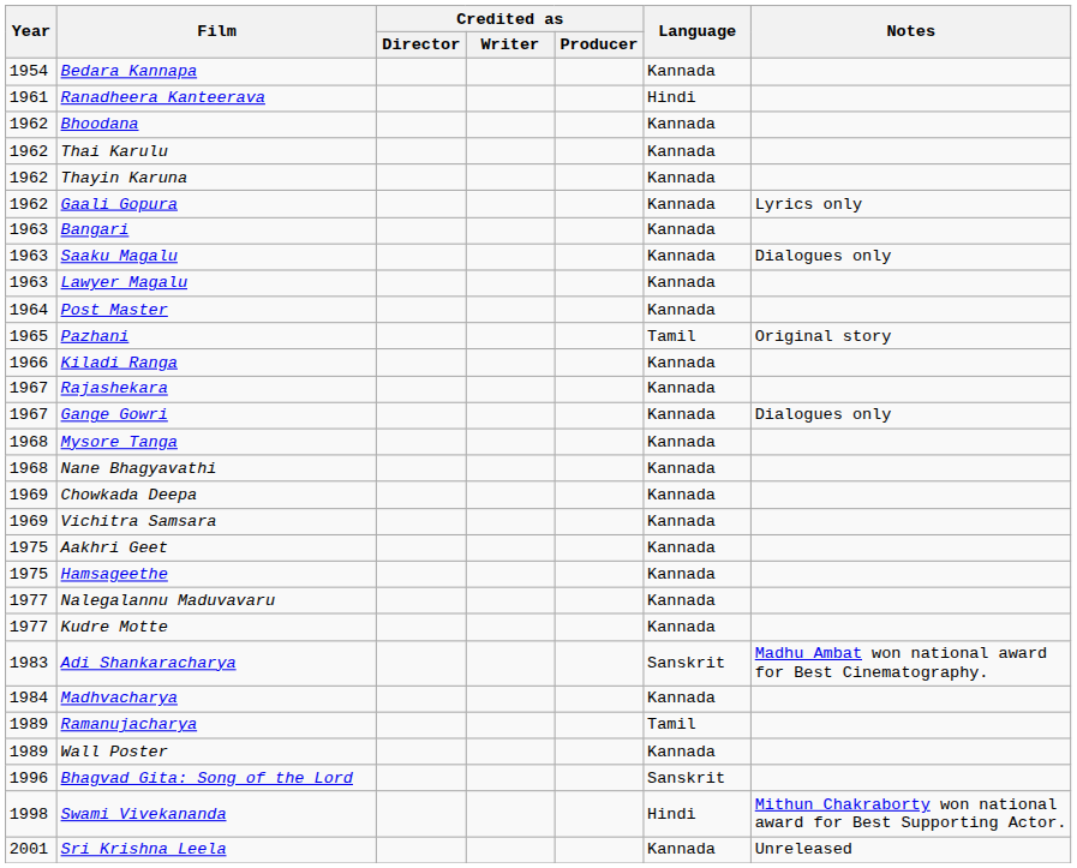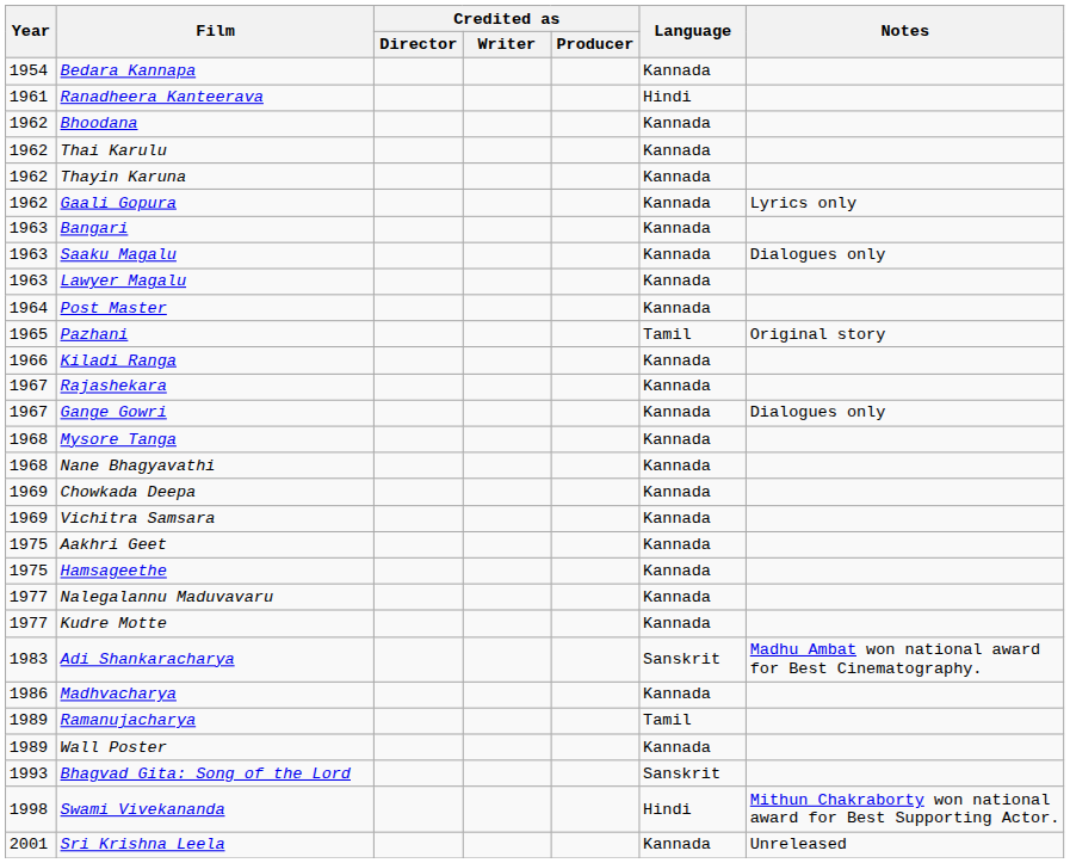Madhvacharya | Year: 1984 -> 1986
Bhagvad Gita: Song of the Lord | Year: 1996 -> 1993
